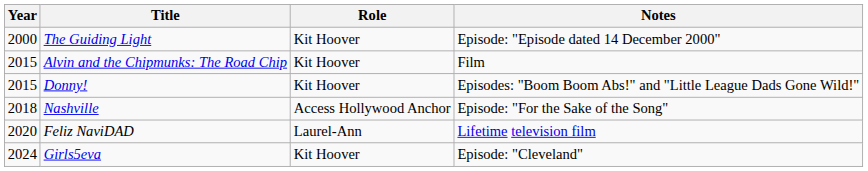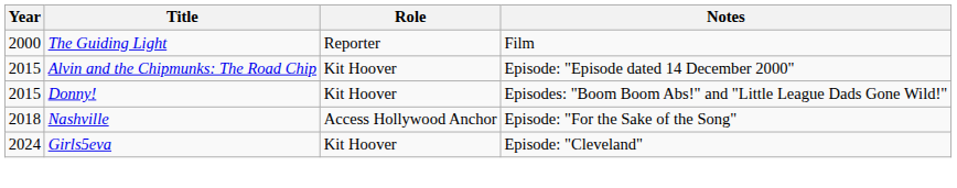The Guiding Light | Role: Kit Hoover -> Reporter
The Guiding Light | Notes: Episode: "Episode dated 14 December 2000" -> Film
Alvin and the Chipmunks: The Road Chip | Notes: Film -> Episode: "Episode dated 14 December 2000"
- row: 2020 | Feliz NaviDAD | Laurel-Ann | Lifetime television film
